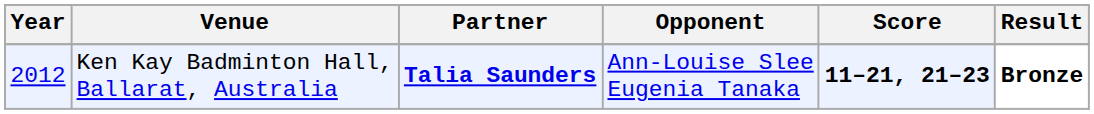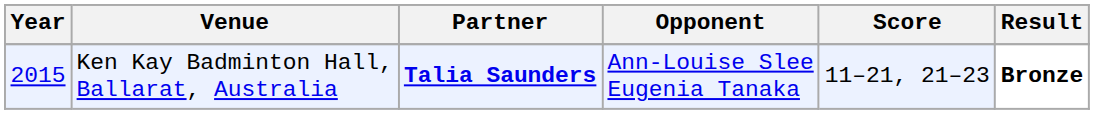Ken Kay Badminton Hall, Ballarat, Australia | Year: 2012 -> 2015
Ken Kay Badminton Hall, Ballarat, Australia | Score: bold -> normal
